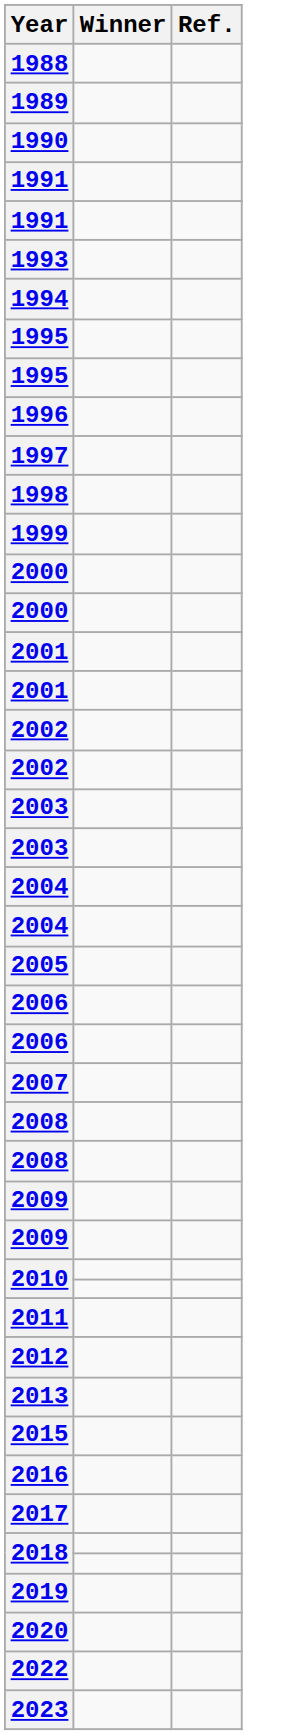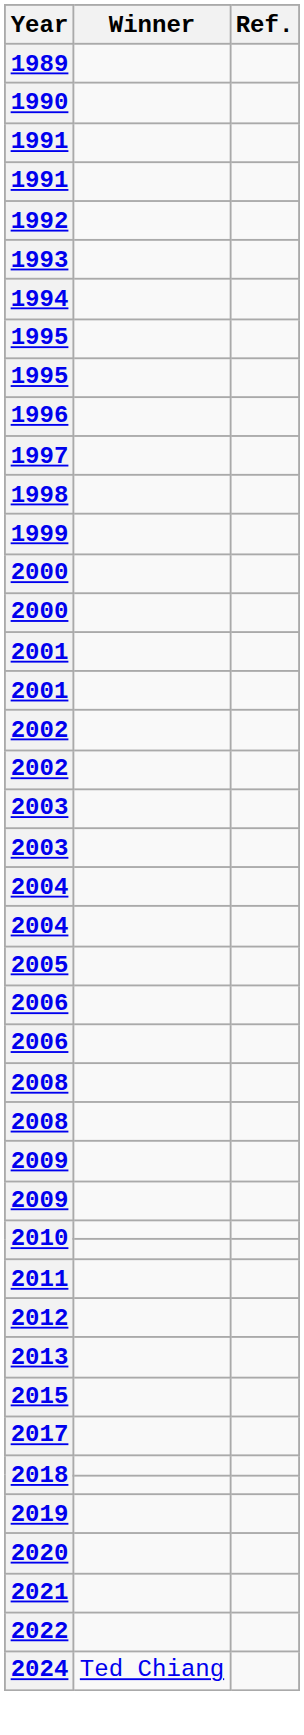- row: 1988
+ row: 1992
- row: 2007
- row: 2016
+ row: 2021
- row: 2023
+ row: 2024 | Ted Chiang
